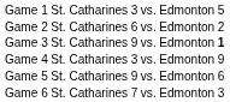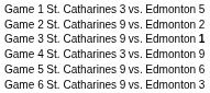Game 2 | column 3: 6 -> 9
Game 6 | column 3: 7 -> 9
